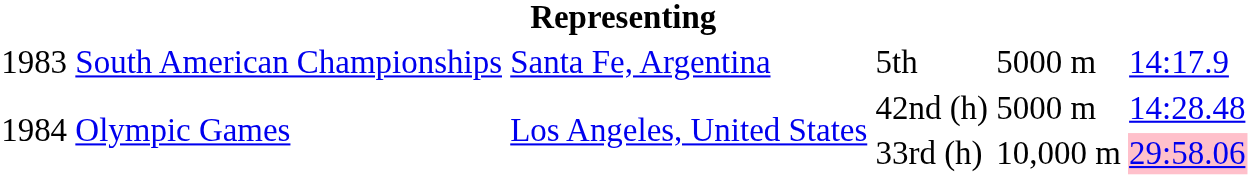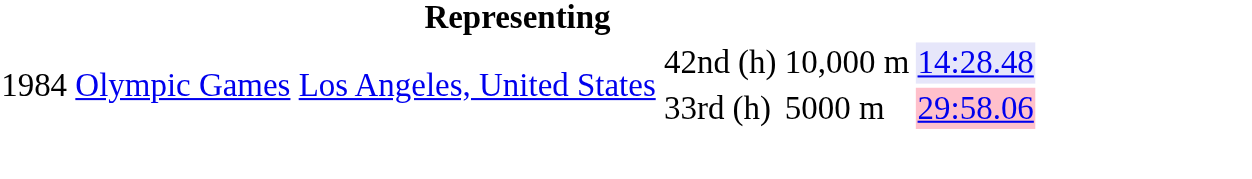- row: 1983 | South American Championships | Santa Fe, Argentina | 5th | 5000 m | 14:17.9
42nd (h) | column 5: 5000 m -> 10,000 m
42nd (h) | column 6: no background -> lavender background
33rd (h) | column 5: 10,000 m -> 5000 m
